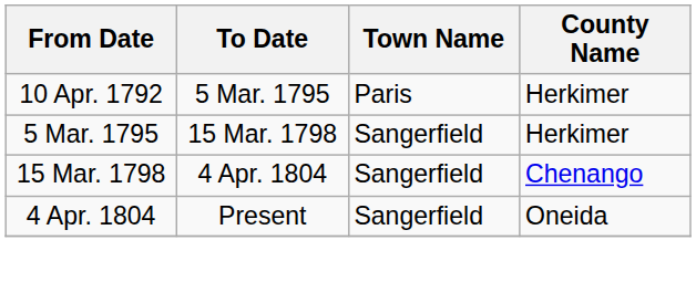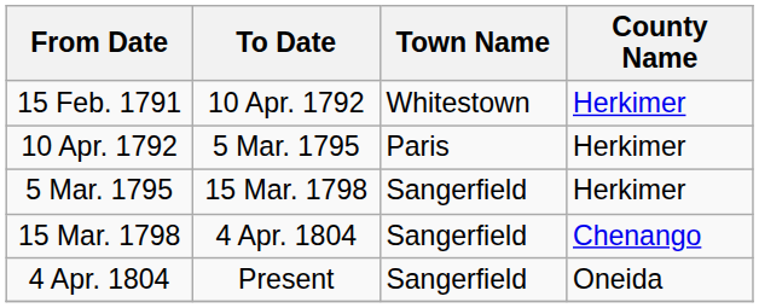+ row: 15 Feb. 1791 | 10 Apr. 1792 | Whitestown | Herkimer
